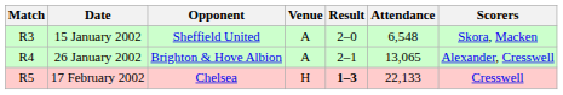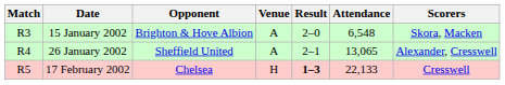15 January 2002 | Opponent: Sheffield United -> Brighton & Hove Albion
26 January 2002 | Opponent: Brighton & Hove Albion -> Sheffield United
